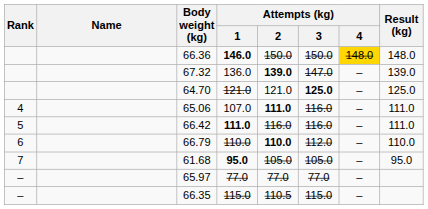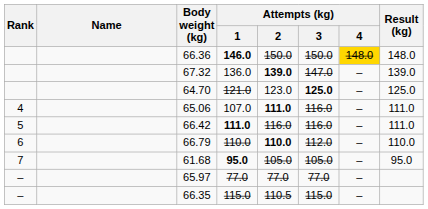64.70 | Attempts (kg) / 2: 121.0 -> 123.0
